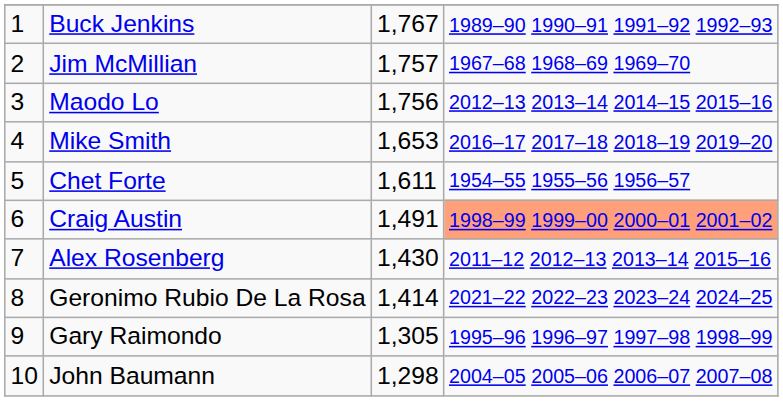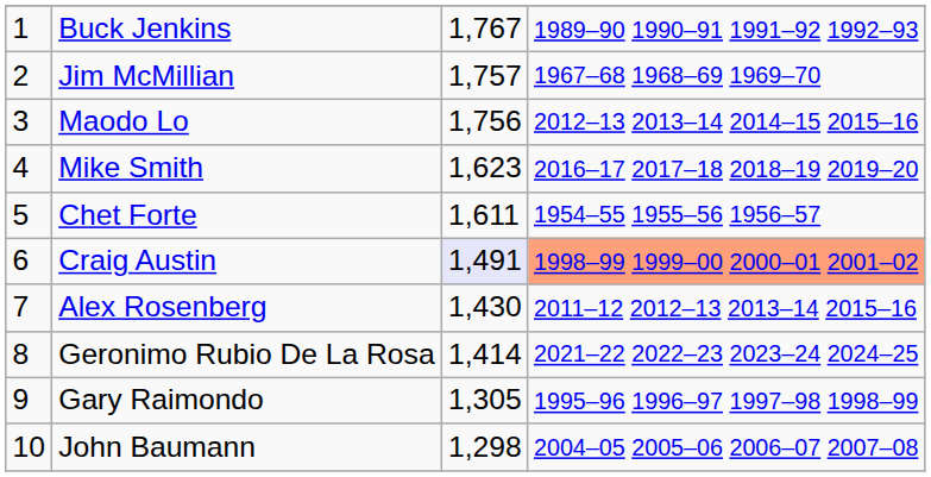Mike Smith | column 3: 1,653 -> 1,623
Craig Austin | column 3: no background -> lavender background
